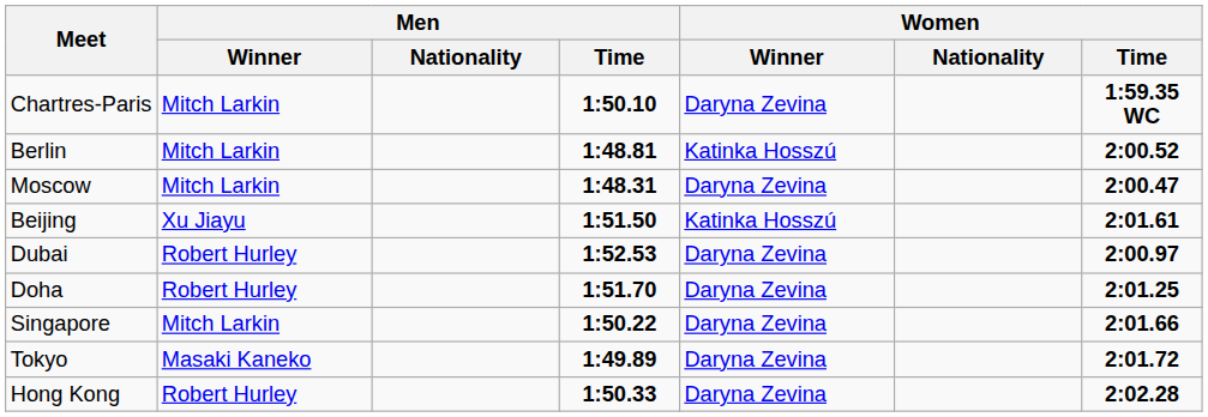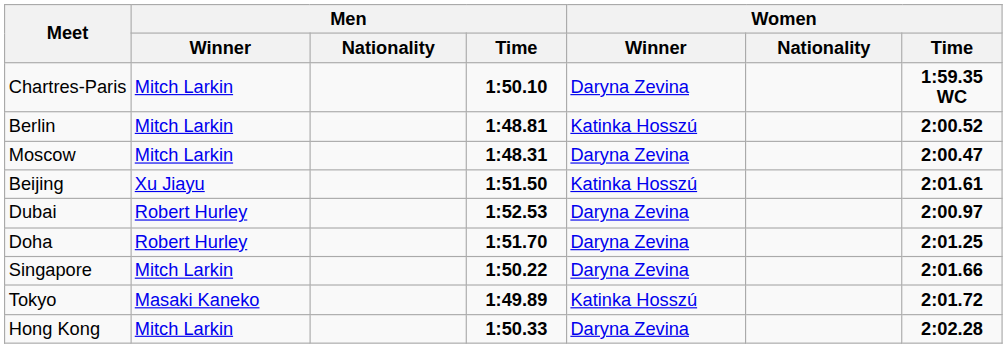Tokyo | Women / Winner: Daryna Zevina -> Katinka Hosszú
Hong Kong | Men / Winner: Robert Hurley -> Mitch Larkin
